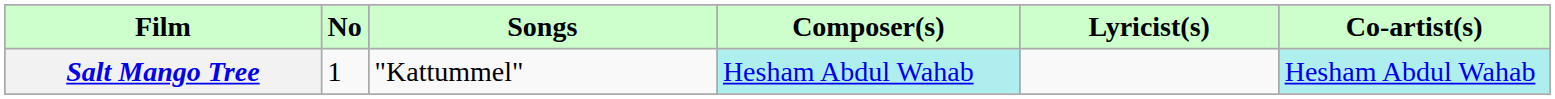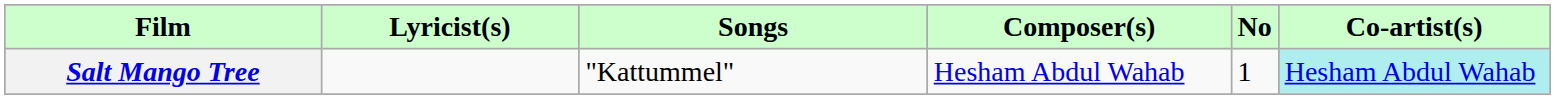columns swapped: No <-> Lyricist(s)
Salt Mango Tree | Composer(s): paleturquoise background -> no background
